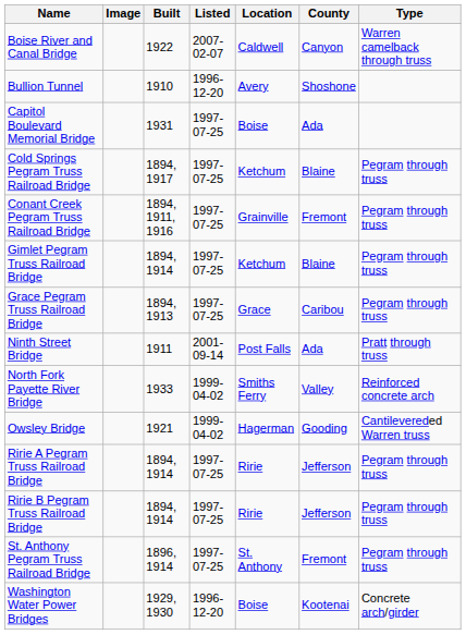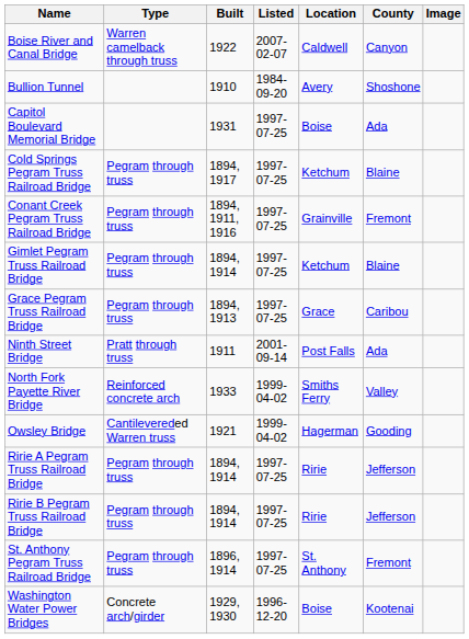columns swapped: Image <-> Type
Bullion Tunnel | Listed: 1996-12-20 -> 1984-09-20
